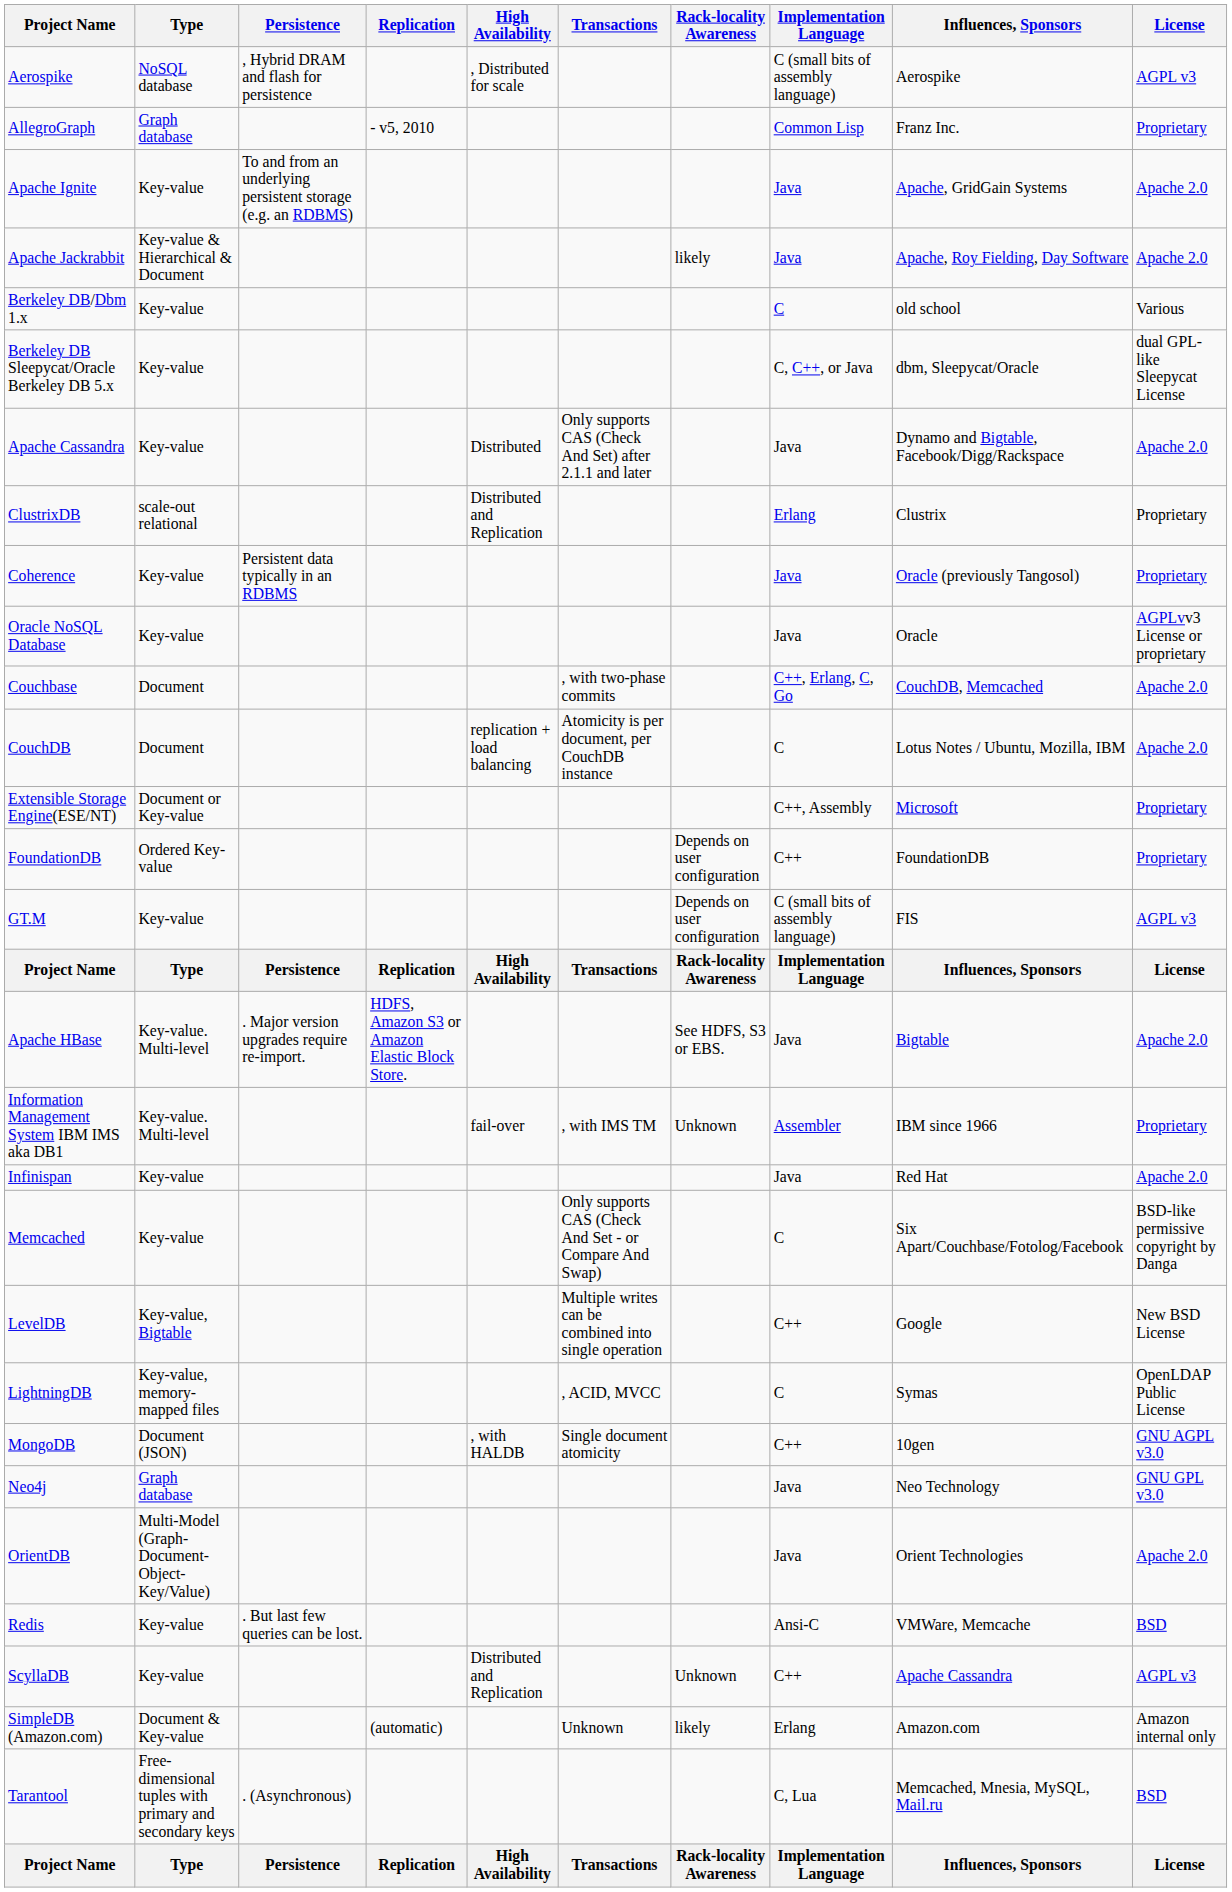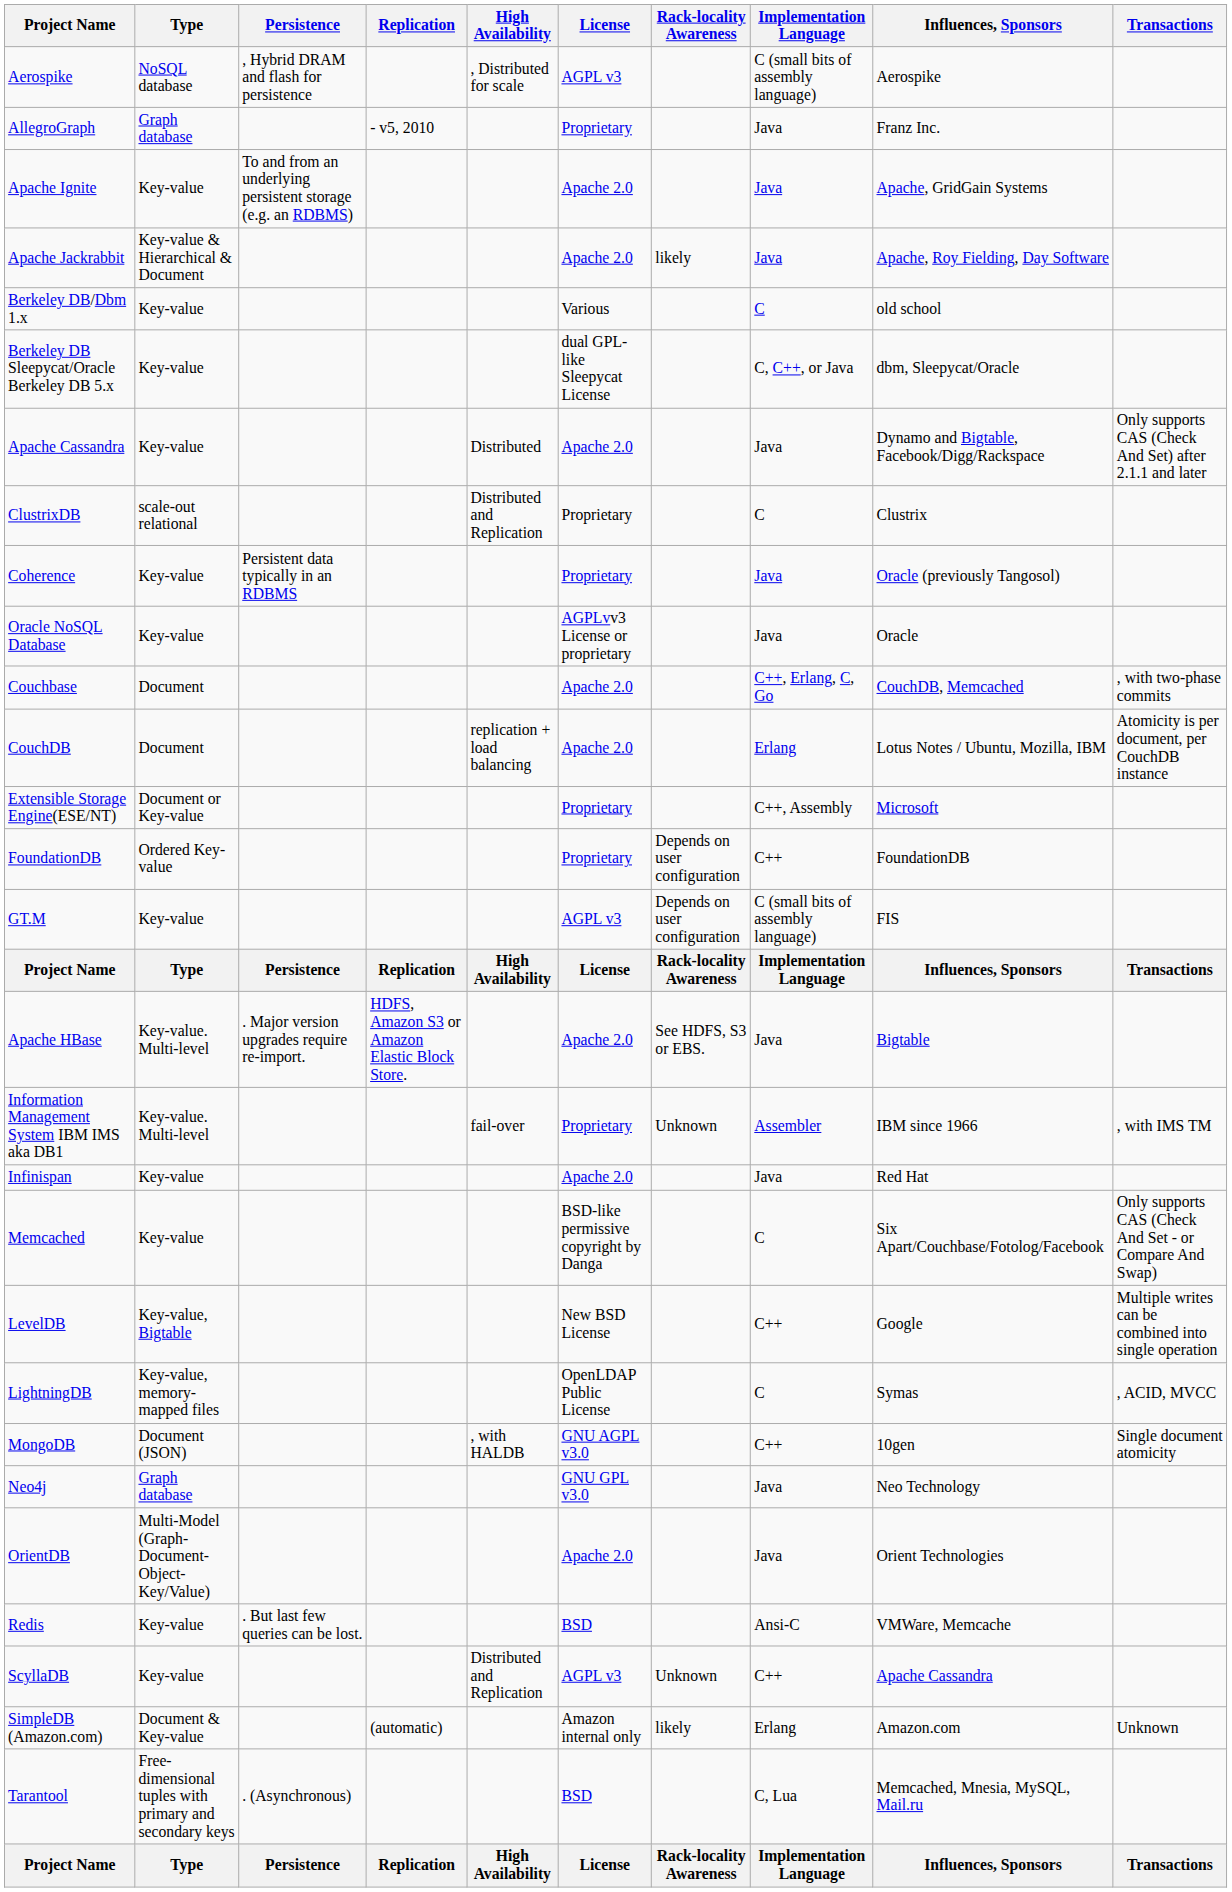columns swapped: Transactions <-> License
AllegroGraph | Implementation Language: Common Lisp -> Java
ClustrixDB | Implementation Language: Erlang -> C
CouchDB | Implementation Language: C -> Erlang
